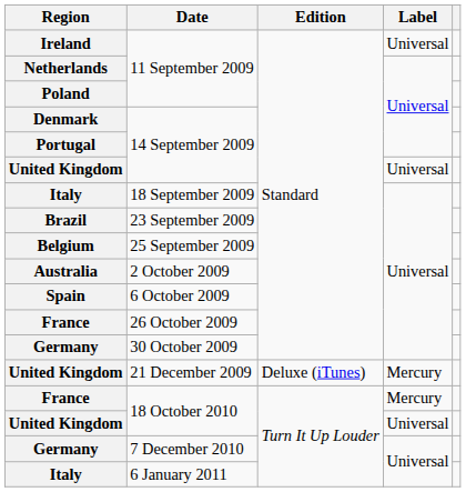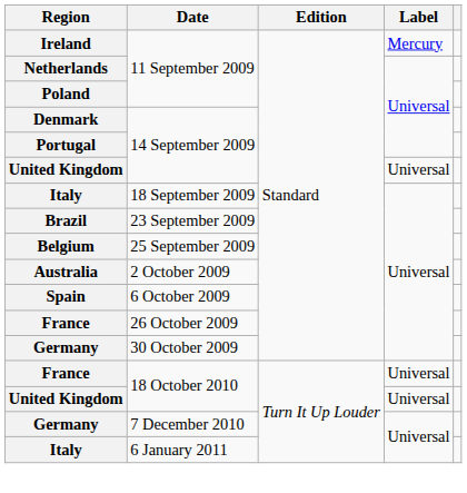Ireland | Label: Universal -> Mercury
- row: United Kingdom | 21 December 2009 | Deluxe (iTunes) | Mercury
France / 18 October 2010 | Label: Mercury -> Universal
